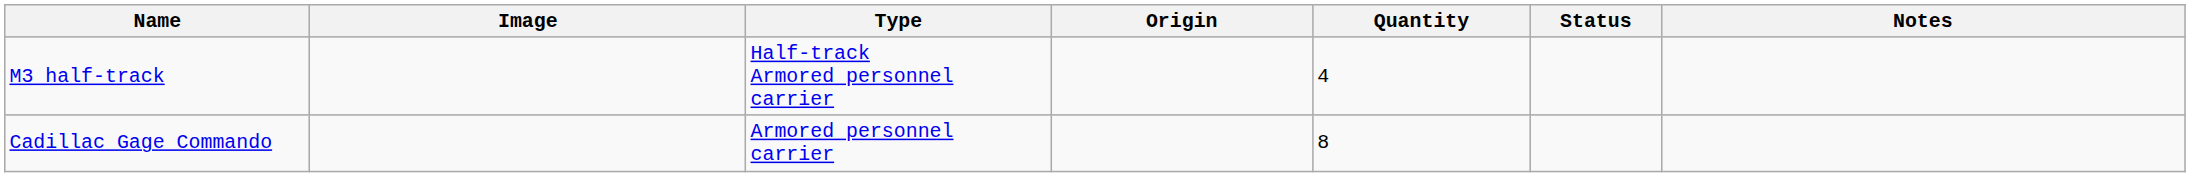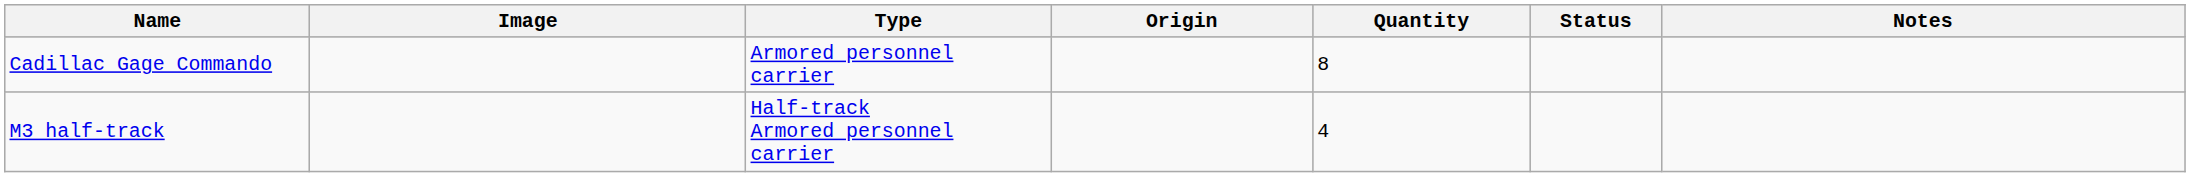rows swapped: Cadillac Gage Commando <-> M3 half-track
